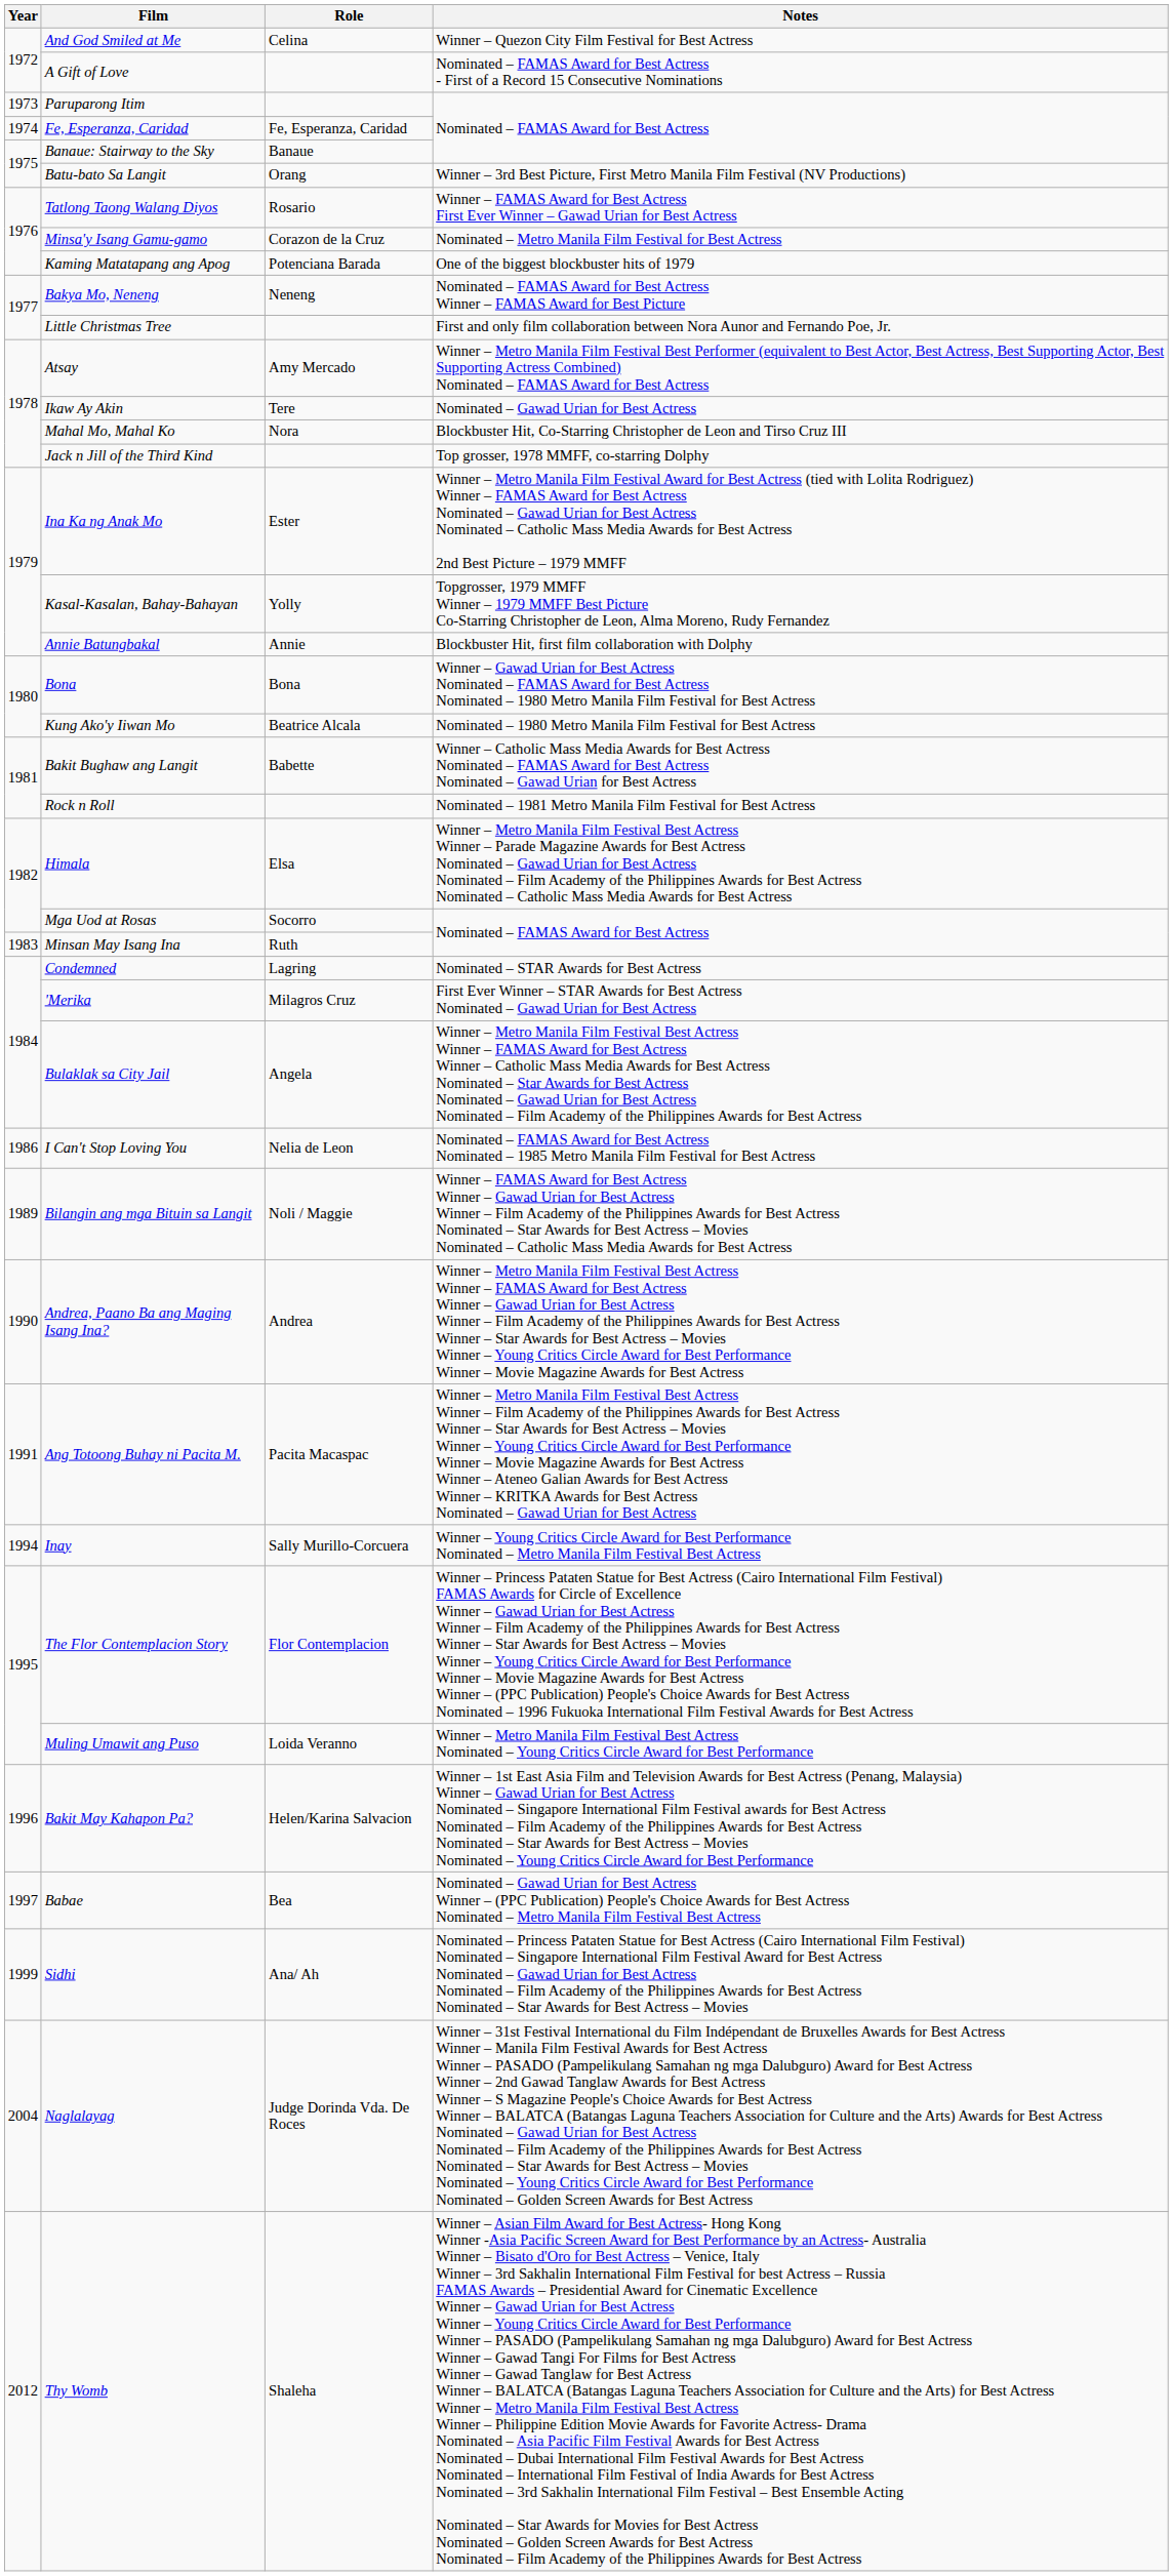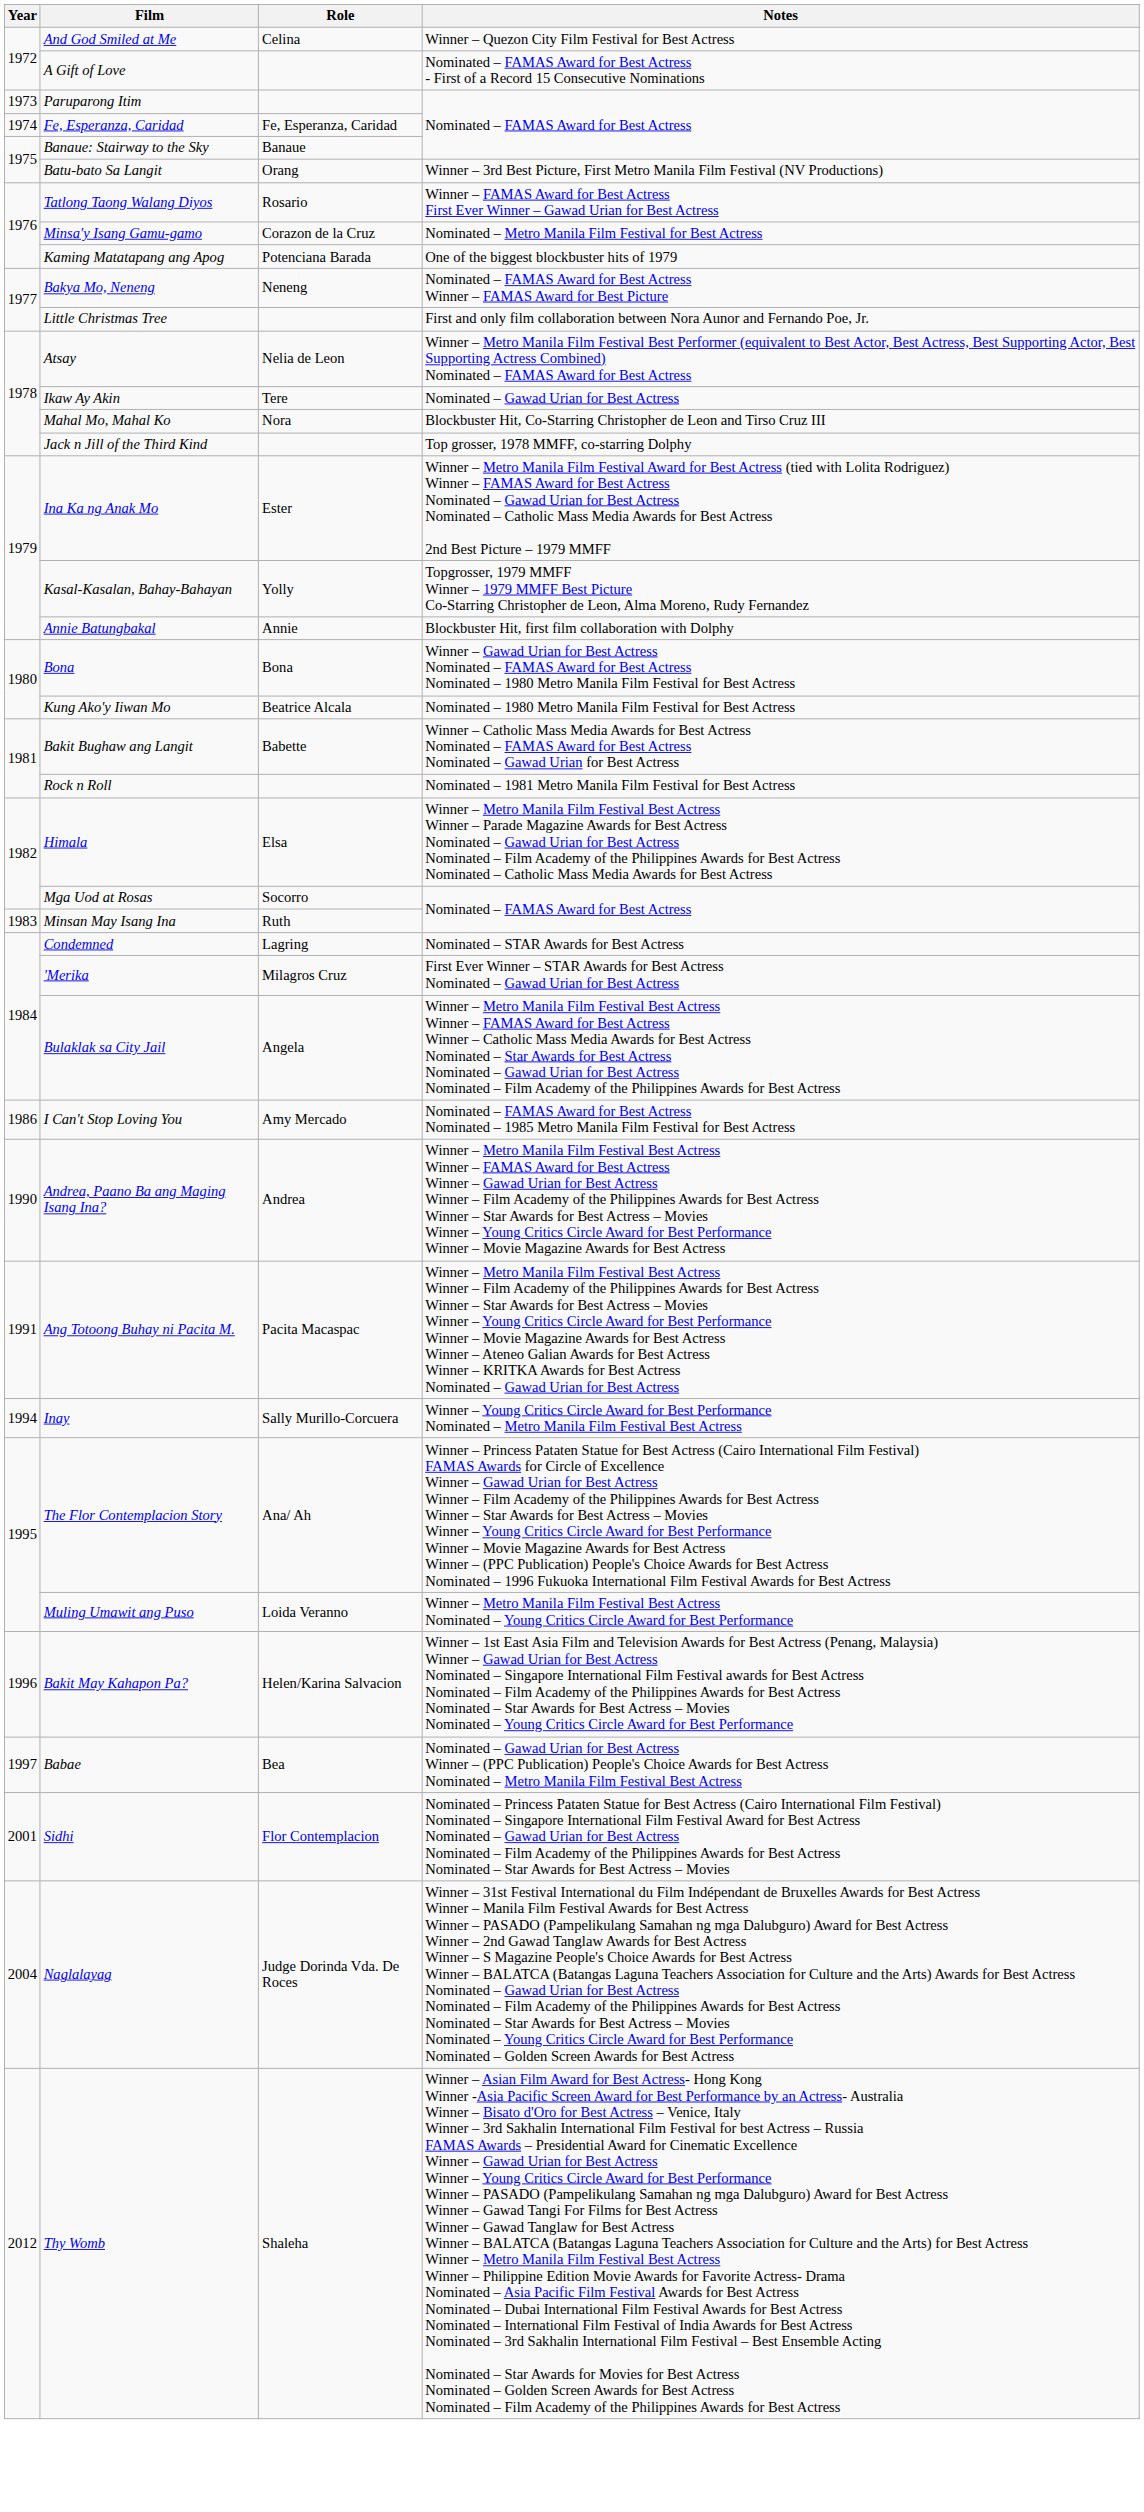Atsay | Role: Amy Mercado -> Nelia de Leon
I Can't Stop Loving You | Role: Nelia de Leon -> Amy Mercado
- row: 1989 | Bilangin ang mga Bituin sa Langit | Noli / Maggie | Winner – FAMAS Award for Best Actress Winner – Gawad Urian for Best Actress Winner – Film Academy of the Philippines Awards for Best Actress Nominated – Star Awards for Best Actress – Movies Nominated – Catholic Mass Media Awards for Best Actress
The Flor Contemplacion Story | Role: Flor Contemplacion -> Ana/ Ah
Sidhi | Year: 1999 -> 2001
Sidhi | Role: Ana/ Ah -> Flor Contemplacion
